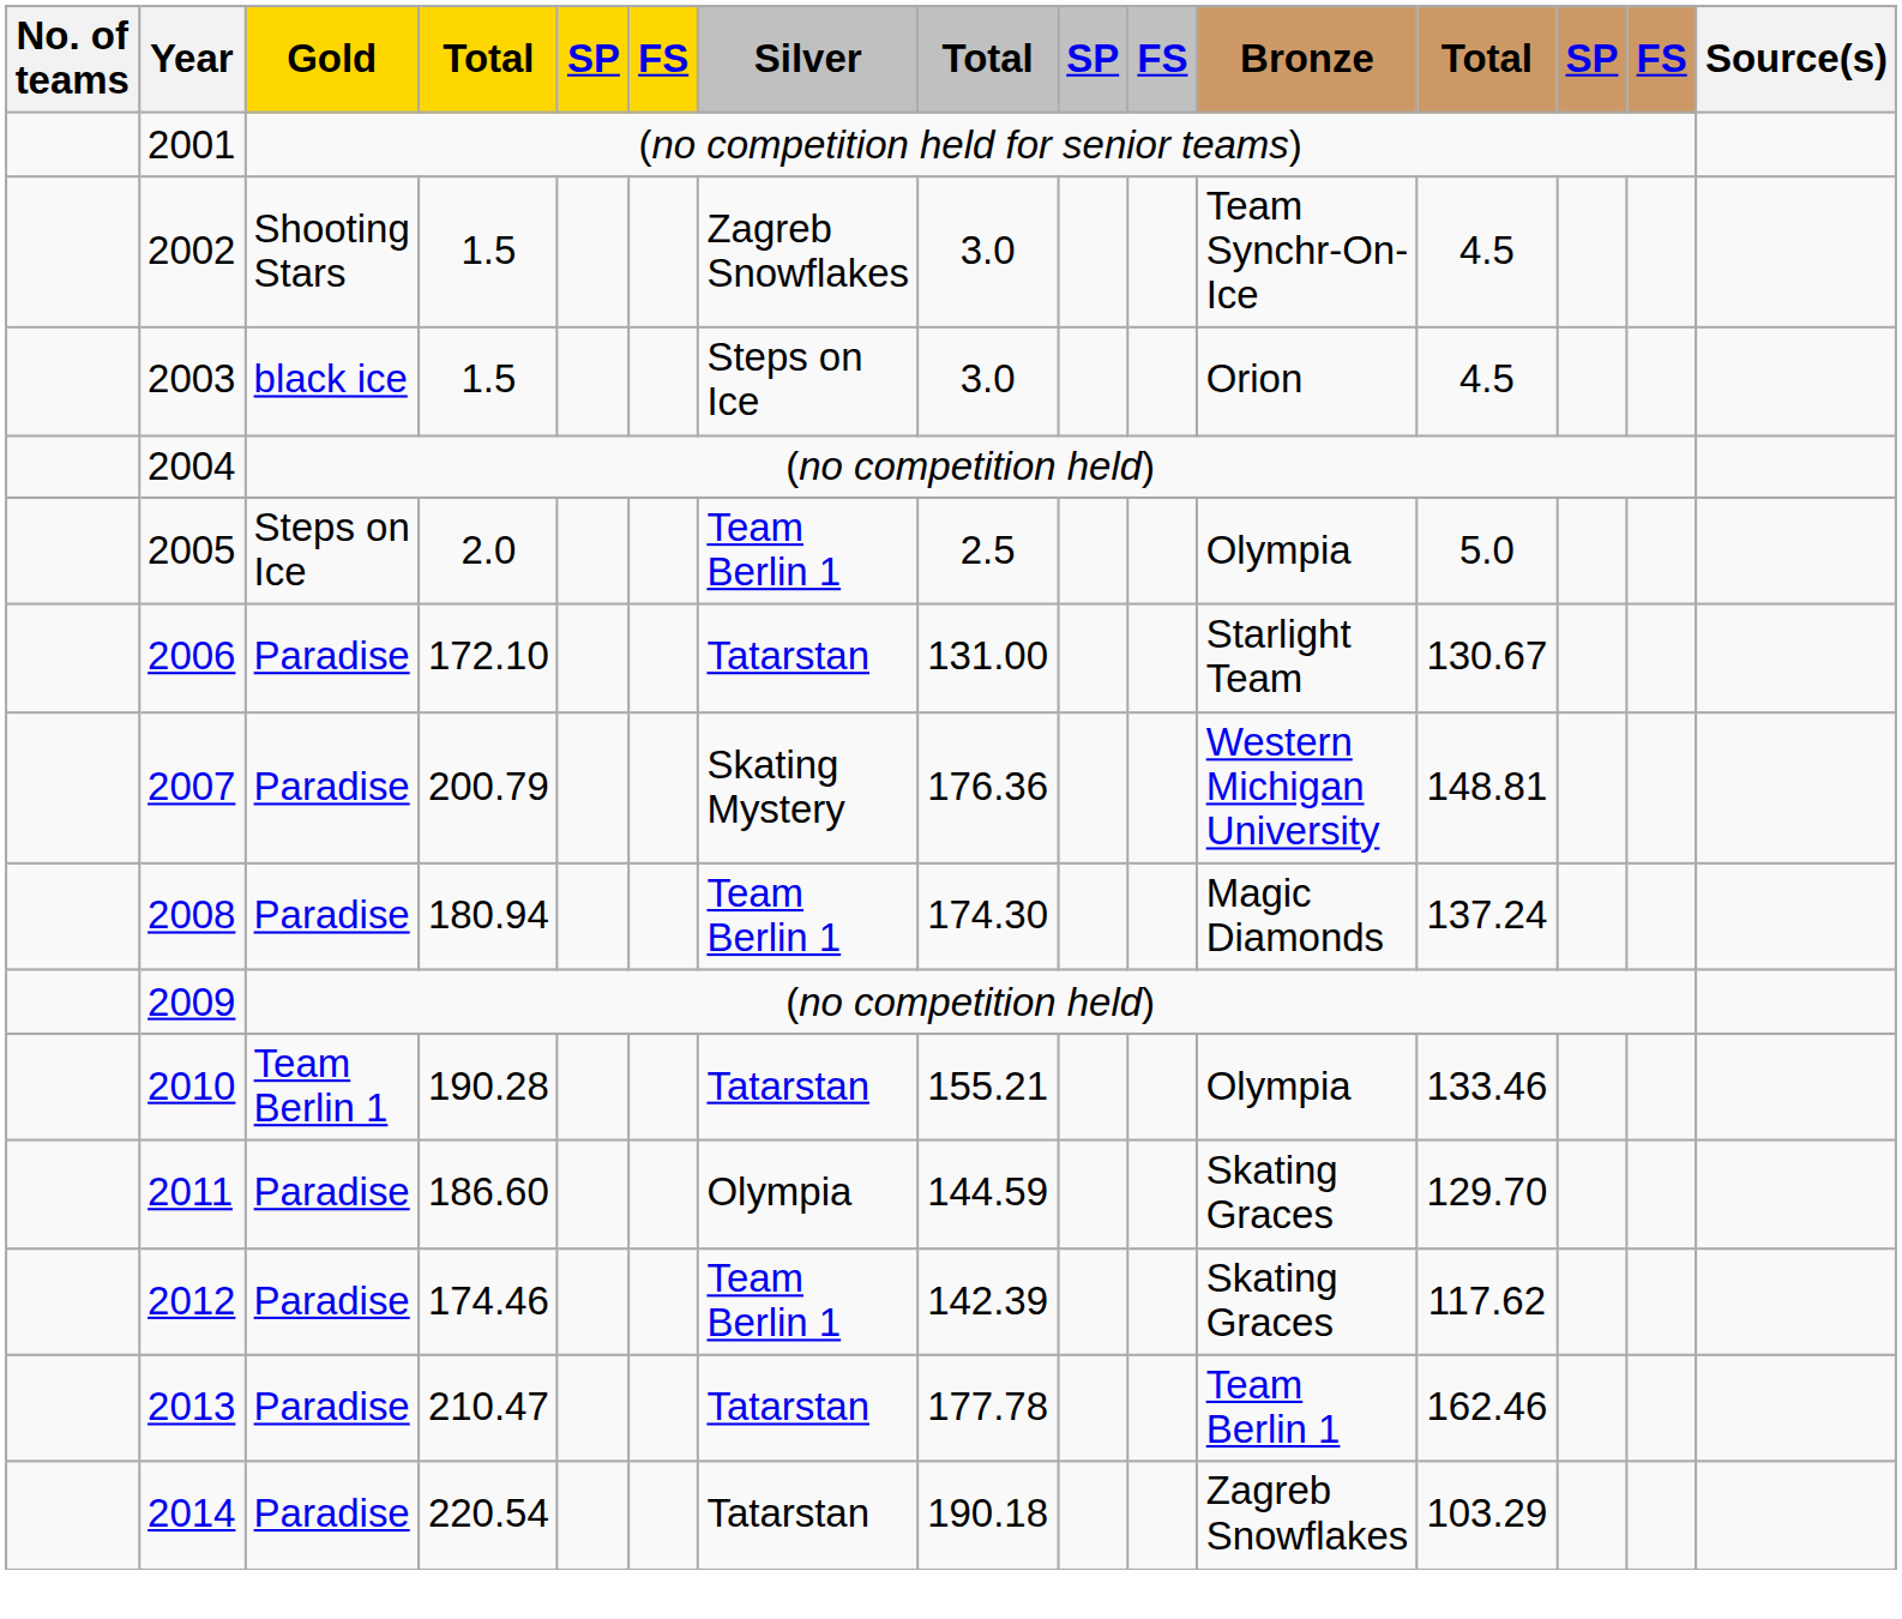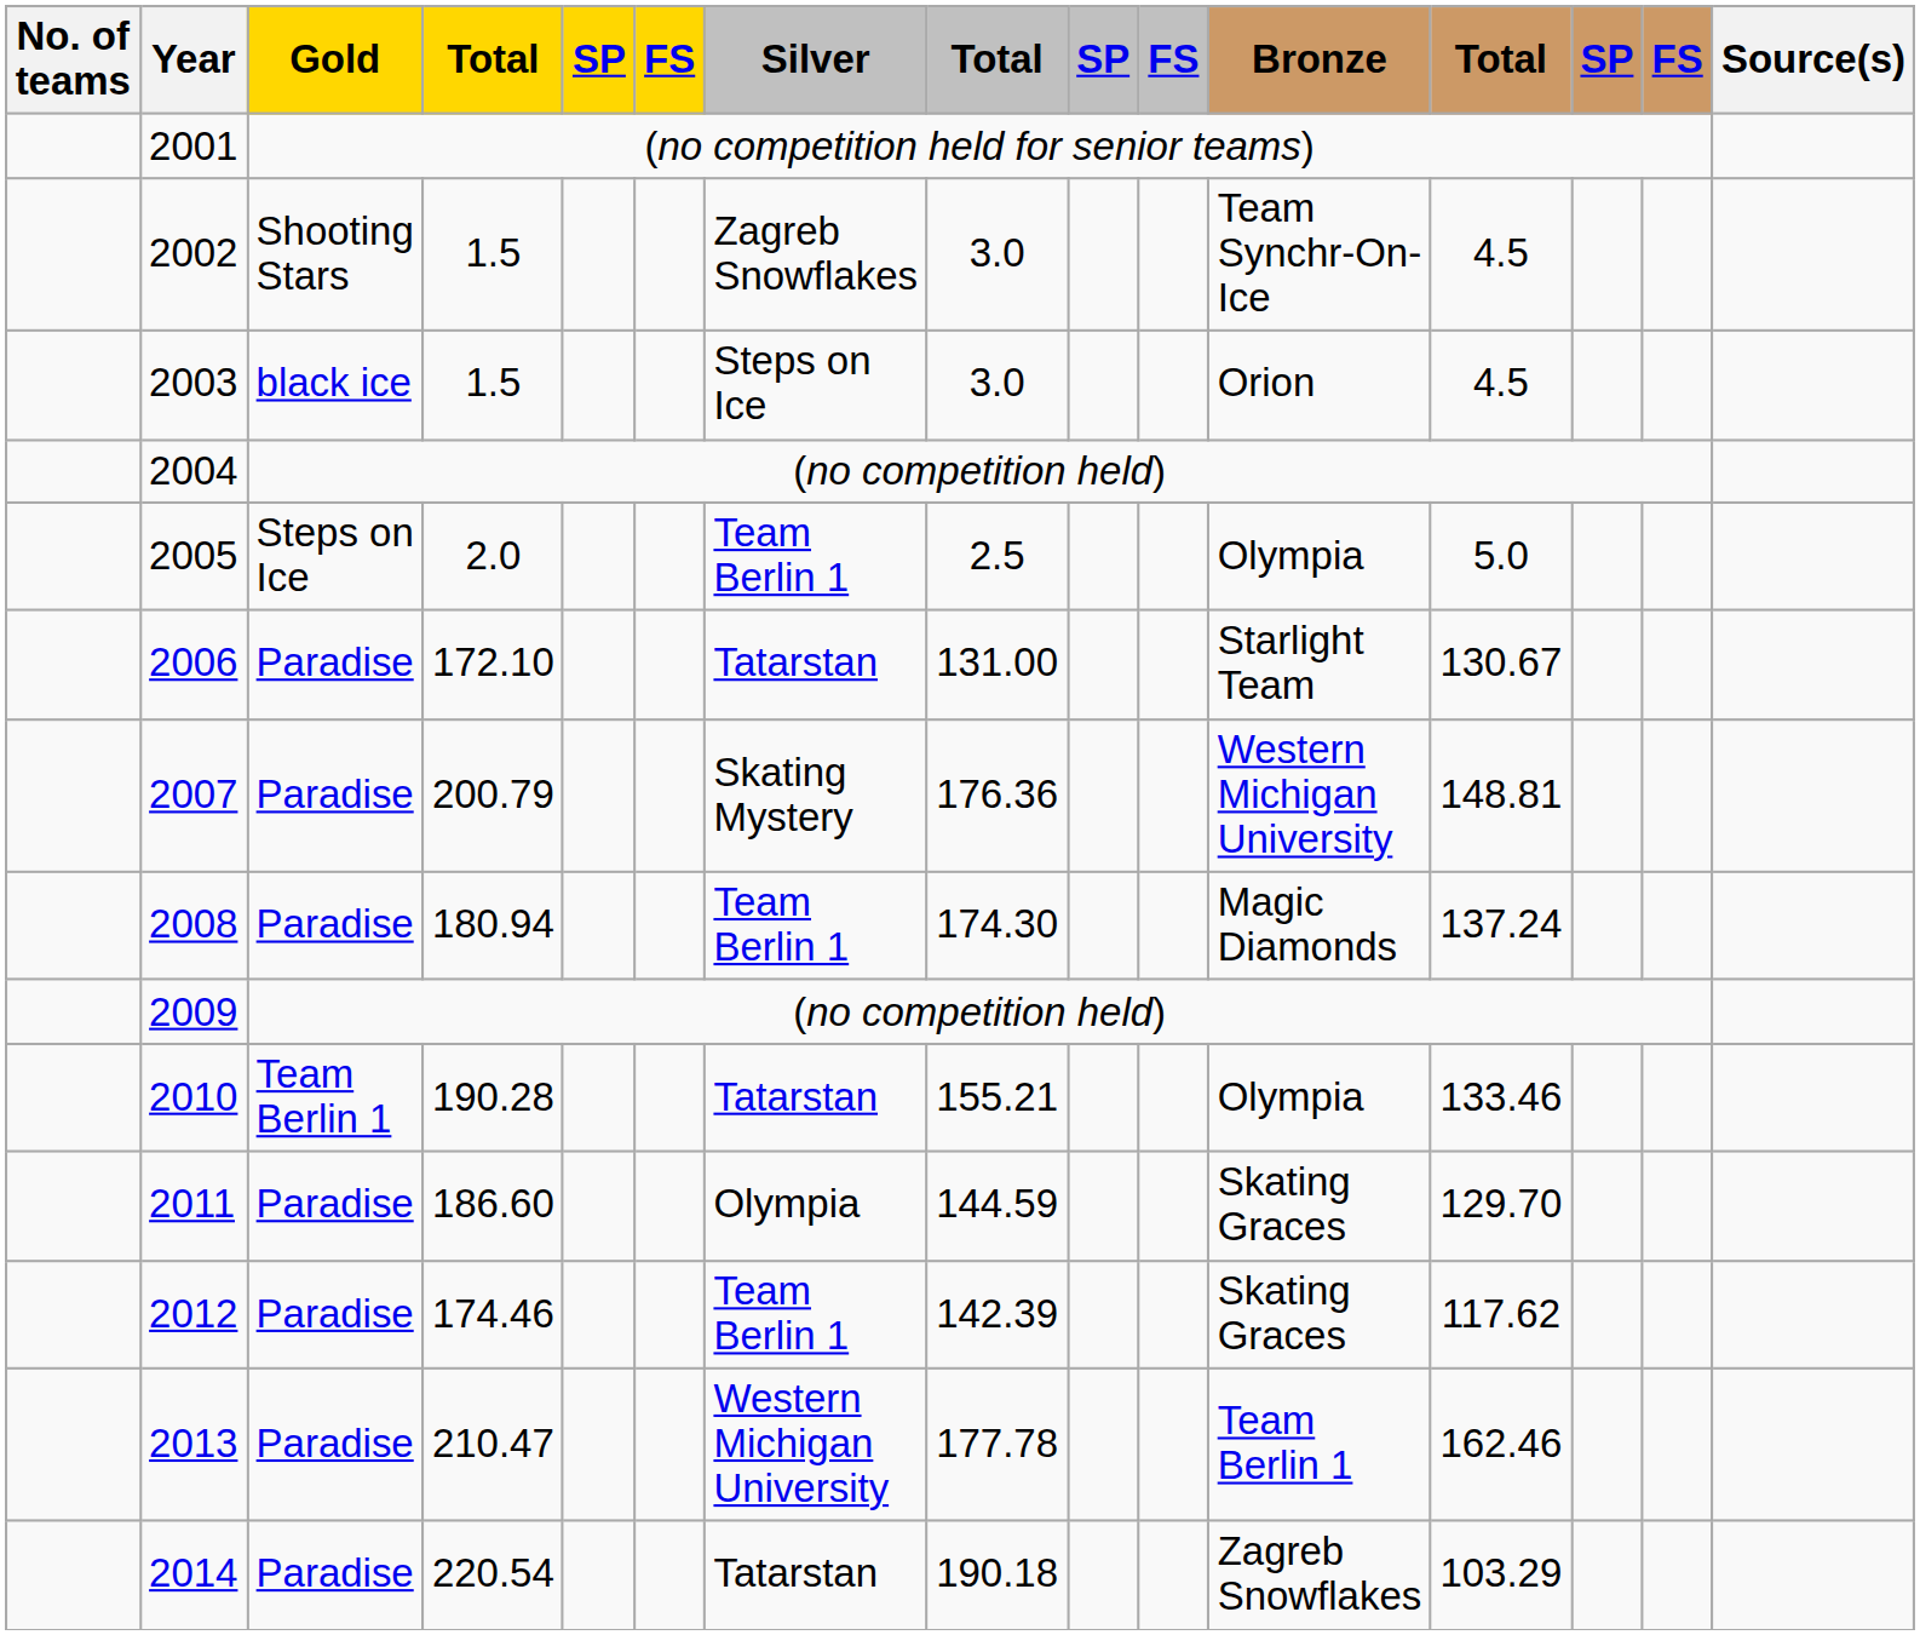2013 | Silver: Tatarstan -> Western Michigan University
